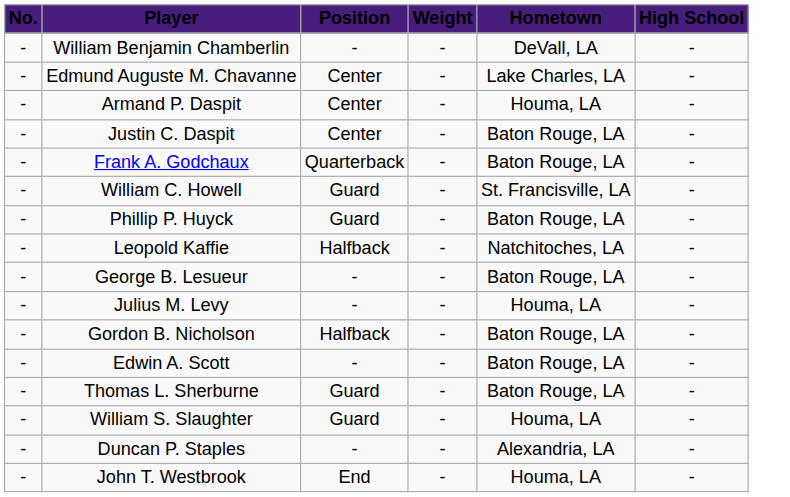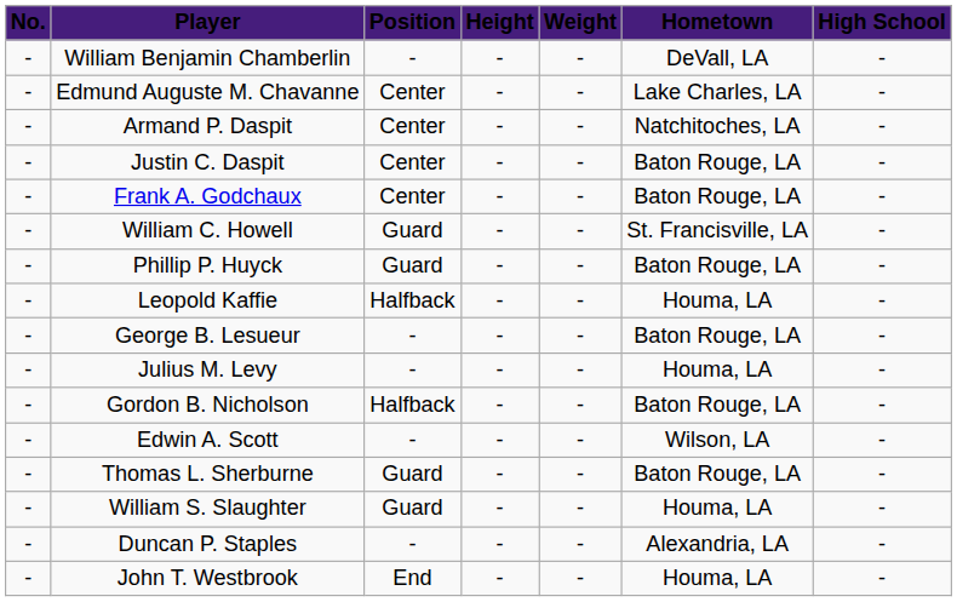+ column: Height | - | - | - | - | - | - | - | - | - | - | - | - | - | - | - | -
Armand P. Daspit | Hometown: Houma, LA -> Natchitoches, LA
Frank A. Godchaux | Position: Quarterback -> Center
Leopold Kaffie | Hometown: Natchitoches, LA -> Houma, LA
Edwin A. Scott | Hometown: Baton Rouge, LA -> Wilson, LA
